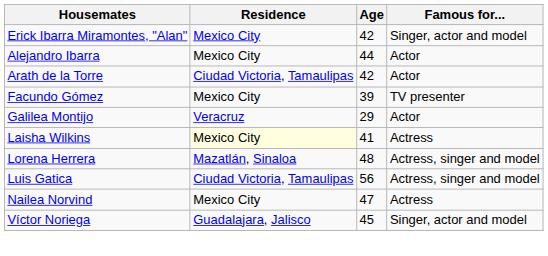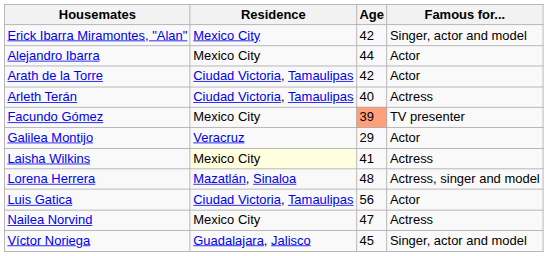+ row: Arleth Terán | Ciudad Victoria, Tamaulipas | 40 | Actress
Facundo Gómez | Age: no background -> lightsalmon background
Luis Gatica | Famous for...: Actress, singer and model -> Actor
